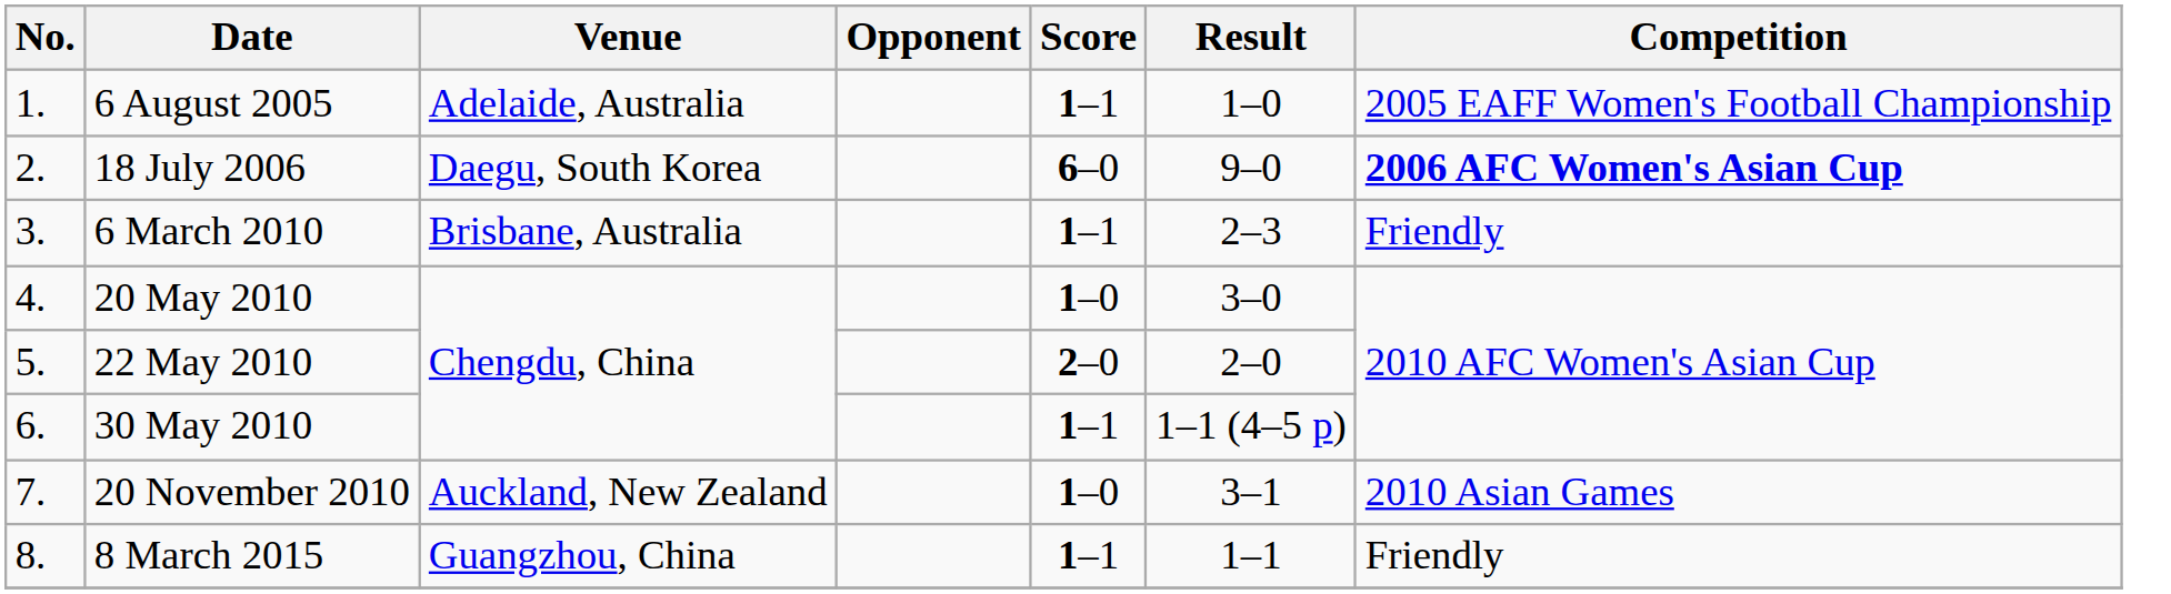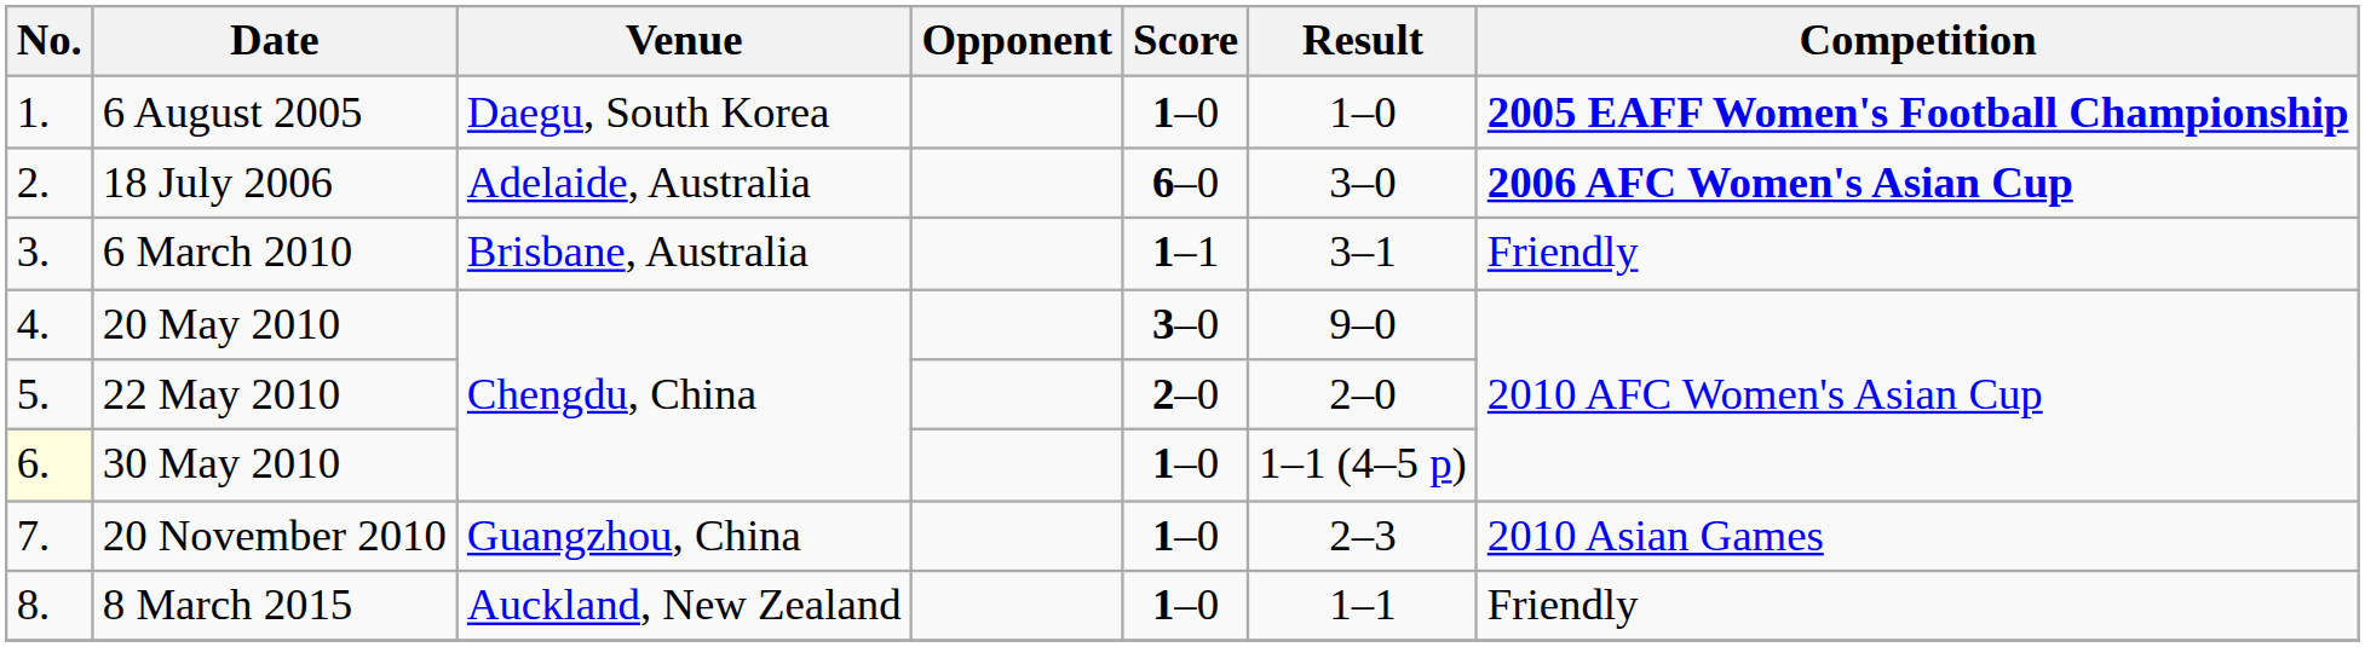6 August 2005 | Venue: Adelaide, Australia -> Daegu, South Korea
6 August 2005 | Score: 1–1 -> 1–0
6 August 2005 | Competition: normal -> bold
18 July 2006 | Venue: Daegu, South Korea -> Adelaide, Australia
18 July 2006 | Result: 9–0 -> 3–0
6 March 2010 | Result: 2–3 -> 3–1
20 May 2010 | Score: 1–0 -> 3–0
20 May 2010 | Result: 3–0 -> 9–0
30 May 2010 | No.: no background -> lightyellow background
30 May 2010 | Score: 1–1 -> 1–0
20 November 2010 | Venue: Auckland, New Zealand -> Guangzhou, China
20 November 2010 | Result: 3–1 -> 2–3
8 March 2015 | Venue: Guangzhou, China -> Auckland, New Zealand
8 March 2015 | Score: 1–1 -> 1–0
